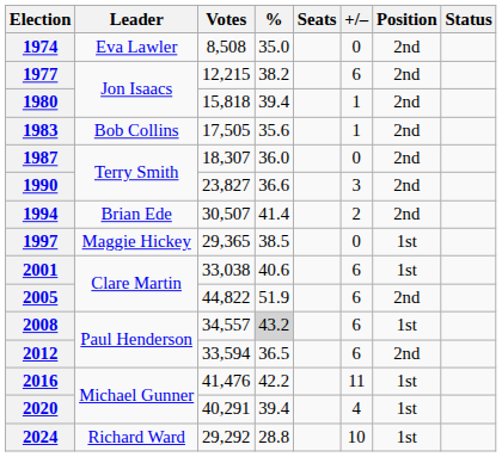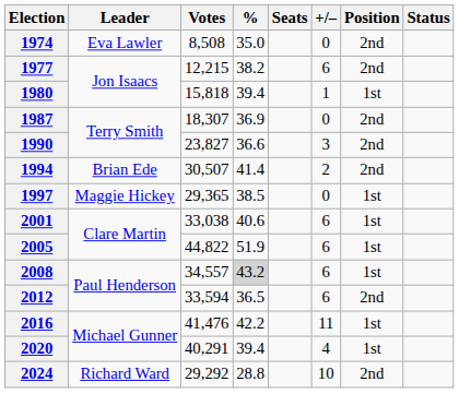1980 | Position: 2nd -> 1st
- row: 1983 | Bob Collins | 17,505 | 35.6 | 1 | 2nd
1987 | %: 36.0 -> 36.9
2005 | Position: 2nd -> 1st
2024 | Position: 1st -> 2nd
